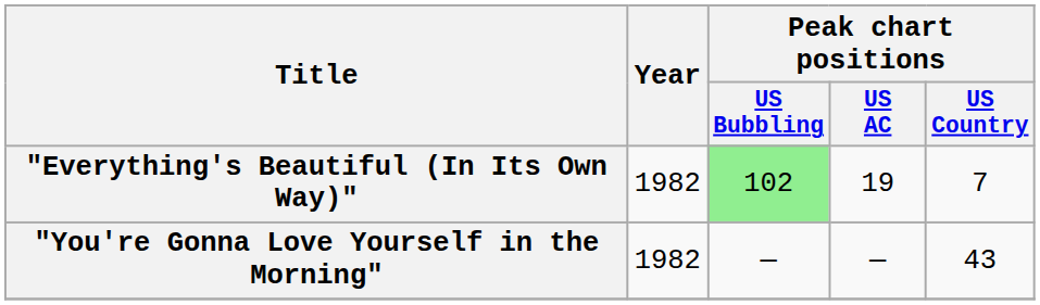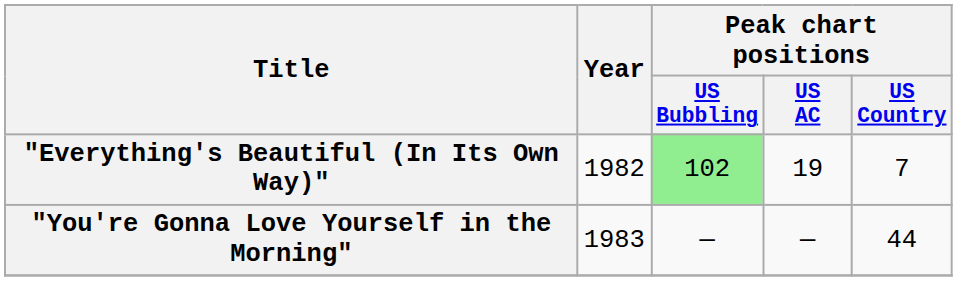"You're Gonna Love Yourself in the Morning" | Year: 1982 -> 1983
"You're Gonna Love Yourself in the Morning" | Peak chart positions / US Country: 43 -> 44
